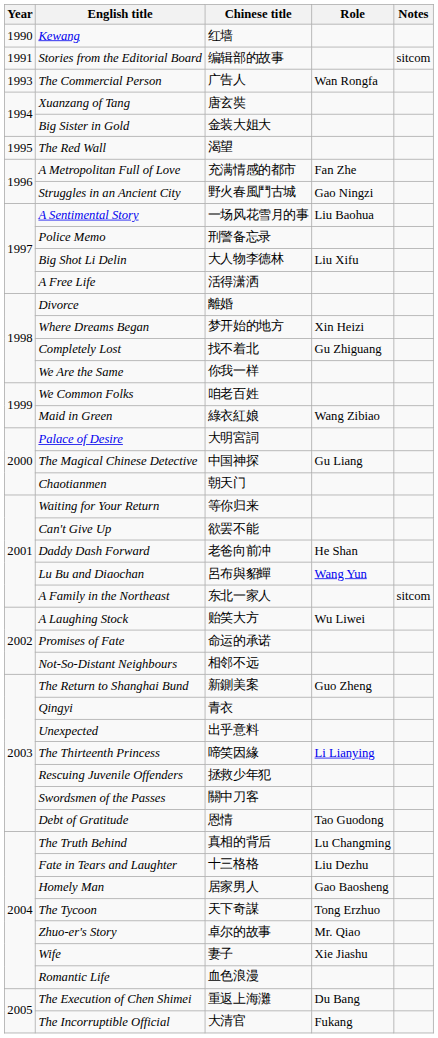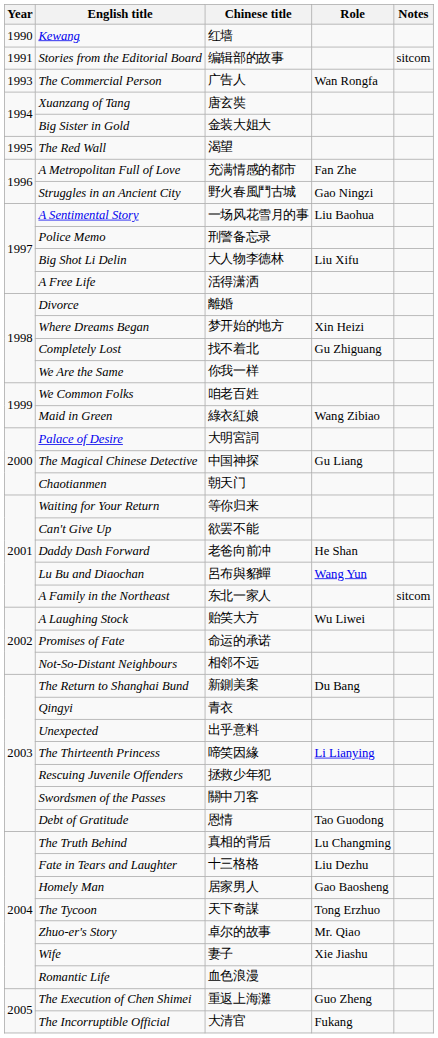The Return to Shanghai Bund | Role: Guo Zheng -> Du Bang
The Execution of Chen Shimei | Role: Du Bang -> Guo Zheng
